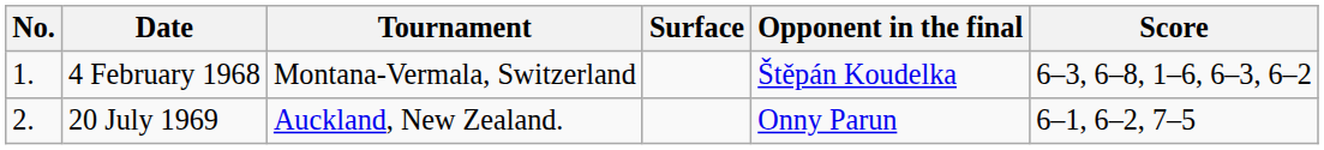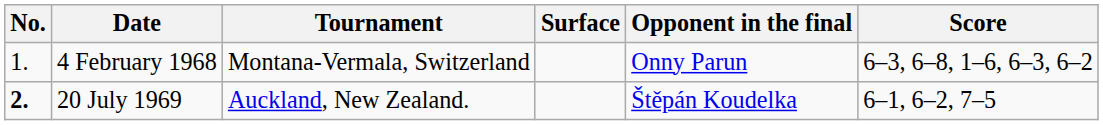4 February 1968 | Opponent in the final: Štěpán Koudelka -> Onny Parun
20 July 1969 | No.: normal -> bold
20 July 1969 | Opponent in the final: Onny Parun -> Štěpán Koudelka
